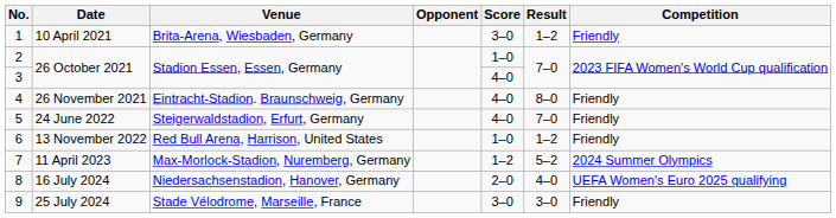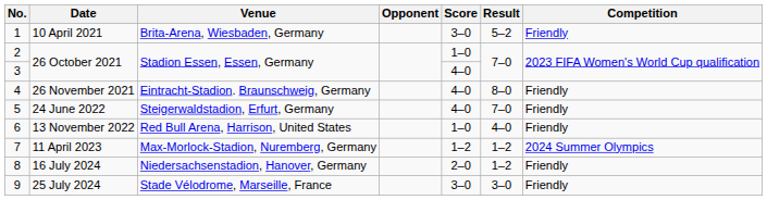1 | Result: 1–2 -> 5–2
6 | Result: 1–2 -> 4–0
7 | Result: 5–2 -> 1–2
8 | Result: 4–0 -> 1–2
8 | Competition: UEFA Women's Euro 2025 qualifying -> Friendly
